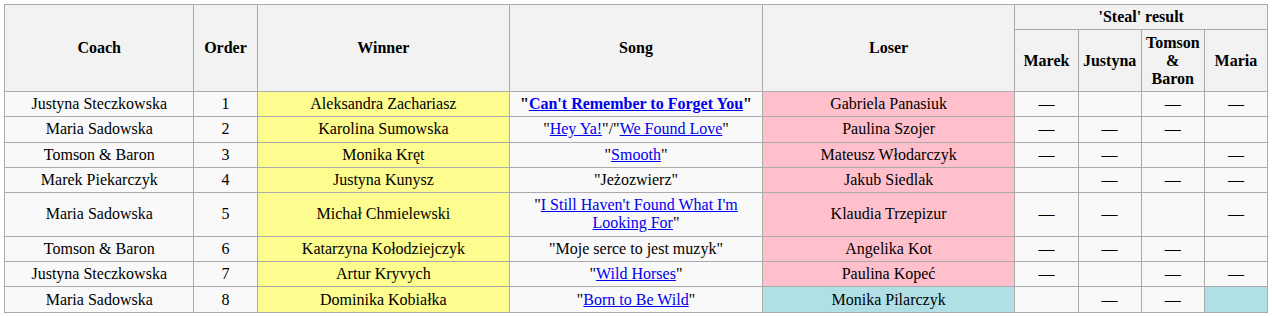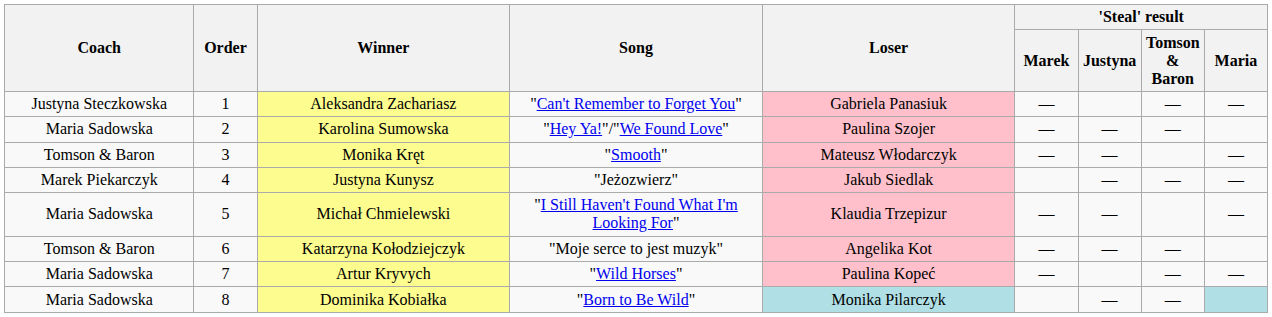Aleksandra Zachariasz | Song: bold -> normal
Artur Kryvych | Coach: Justyna Steczkowska -> Maria Sadowska
